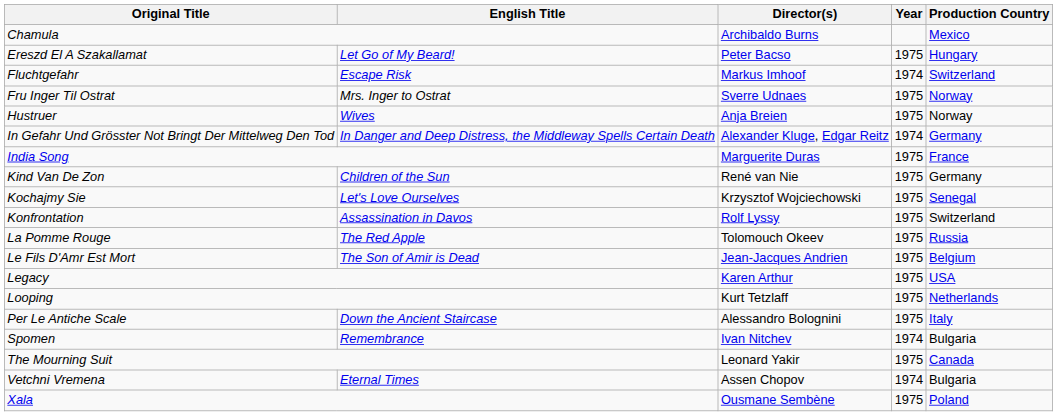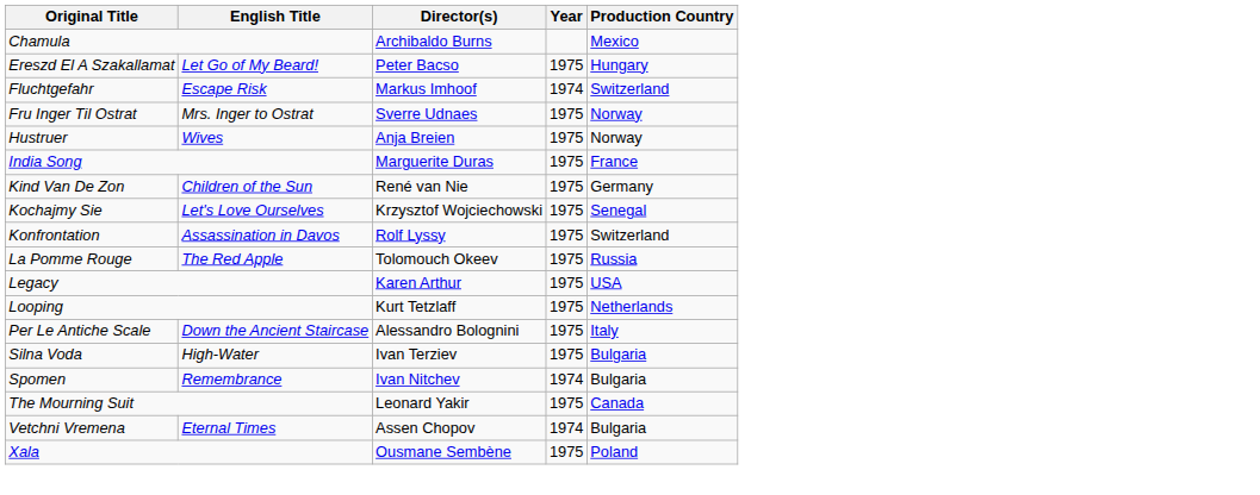- row: In Gefahr Und Grösster Not Bringt Der Mittelweg Den Tod | In Danger and Deep Distress, the Middleway Spells Certain Death | Alexander Kluge, Edgar Reitz | 1974 | Germany
- row: Le Fils D'Amr Est Mort | The Son of Amir is Dead | Jean-Jacques Andrien | 1975 | Belgium
+ row: Silna Voda | High-Water | Ivan Terziev | 1975 | Bulgaria
